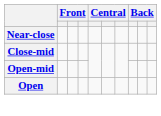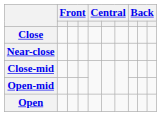+ row: Close
